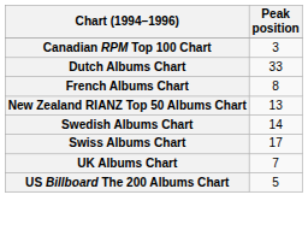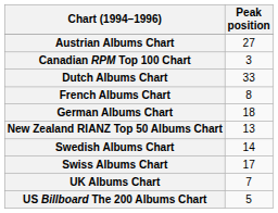+ row: Austrian Albums Chart | 27
+ row: German Albums Chart | 18
